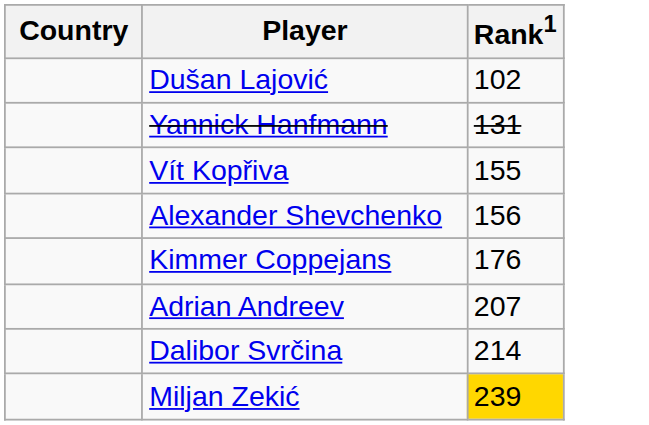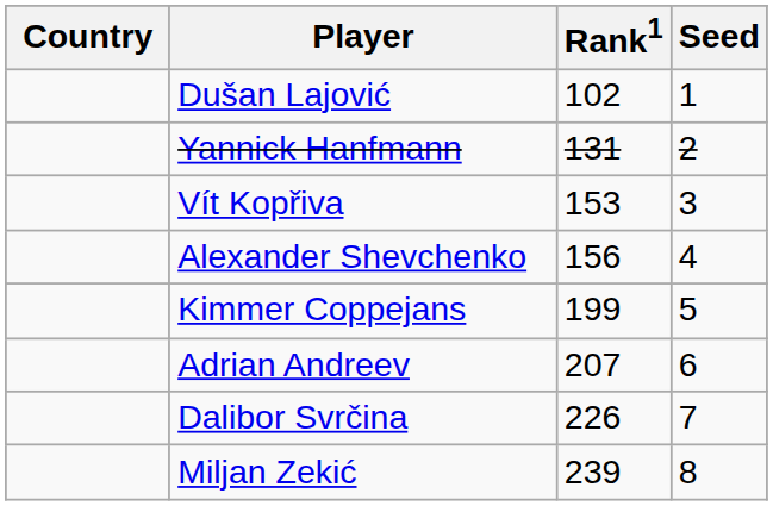+ column: Seed | 1 | 2 | 3 | 4 | 5 | 6 | 7 | 8
Vít Kopřiva | Rank1: 155 -> 153
Kimmer Coppejans | Rank1: 176 -> 199
Dalibor Svrčina | Rank1: 214 -> 226
Miljan Zekić | Rank1: gold background -> no background
